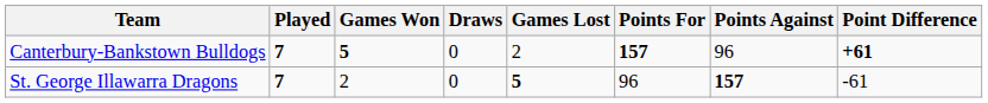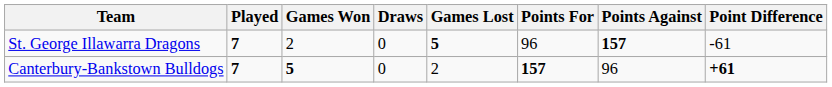rows swapped: Canterbury-Bankstown Bulldogs <-> St. George Illawarra Dragons
